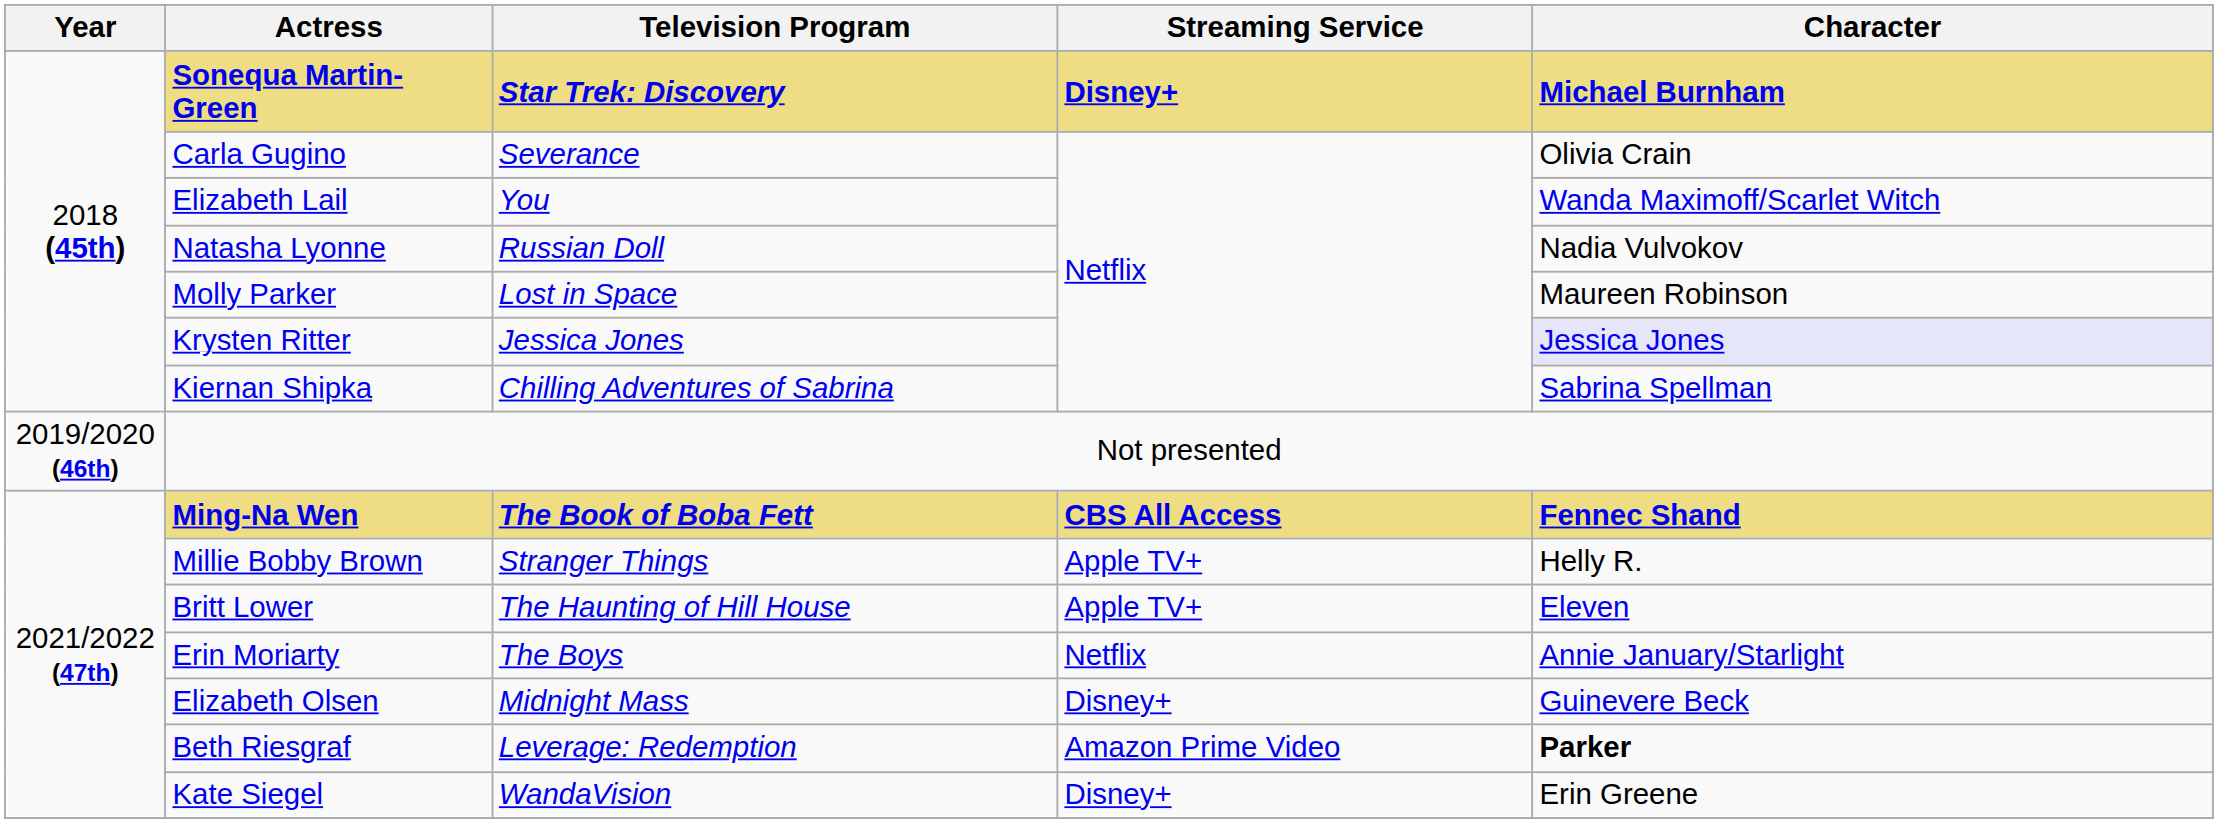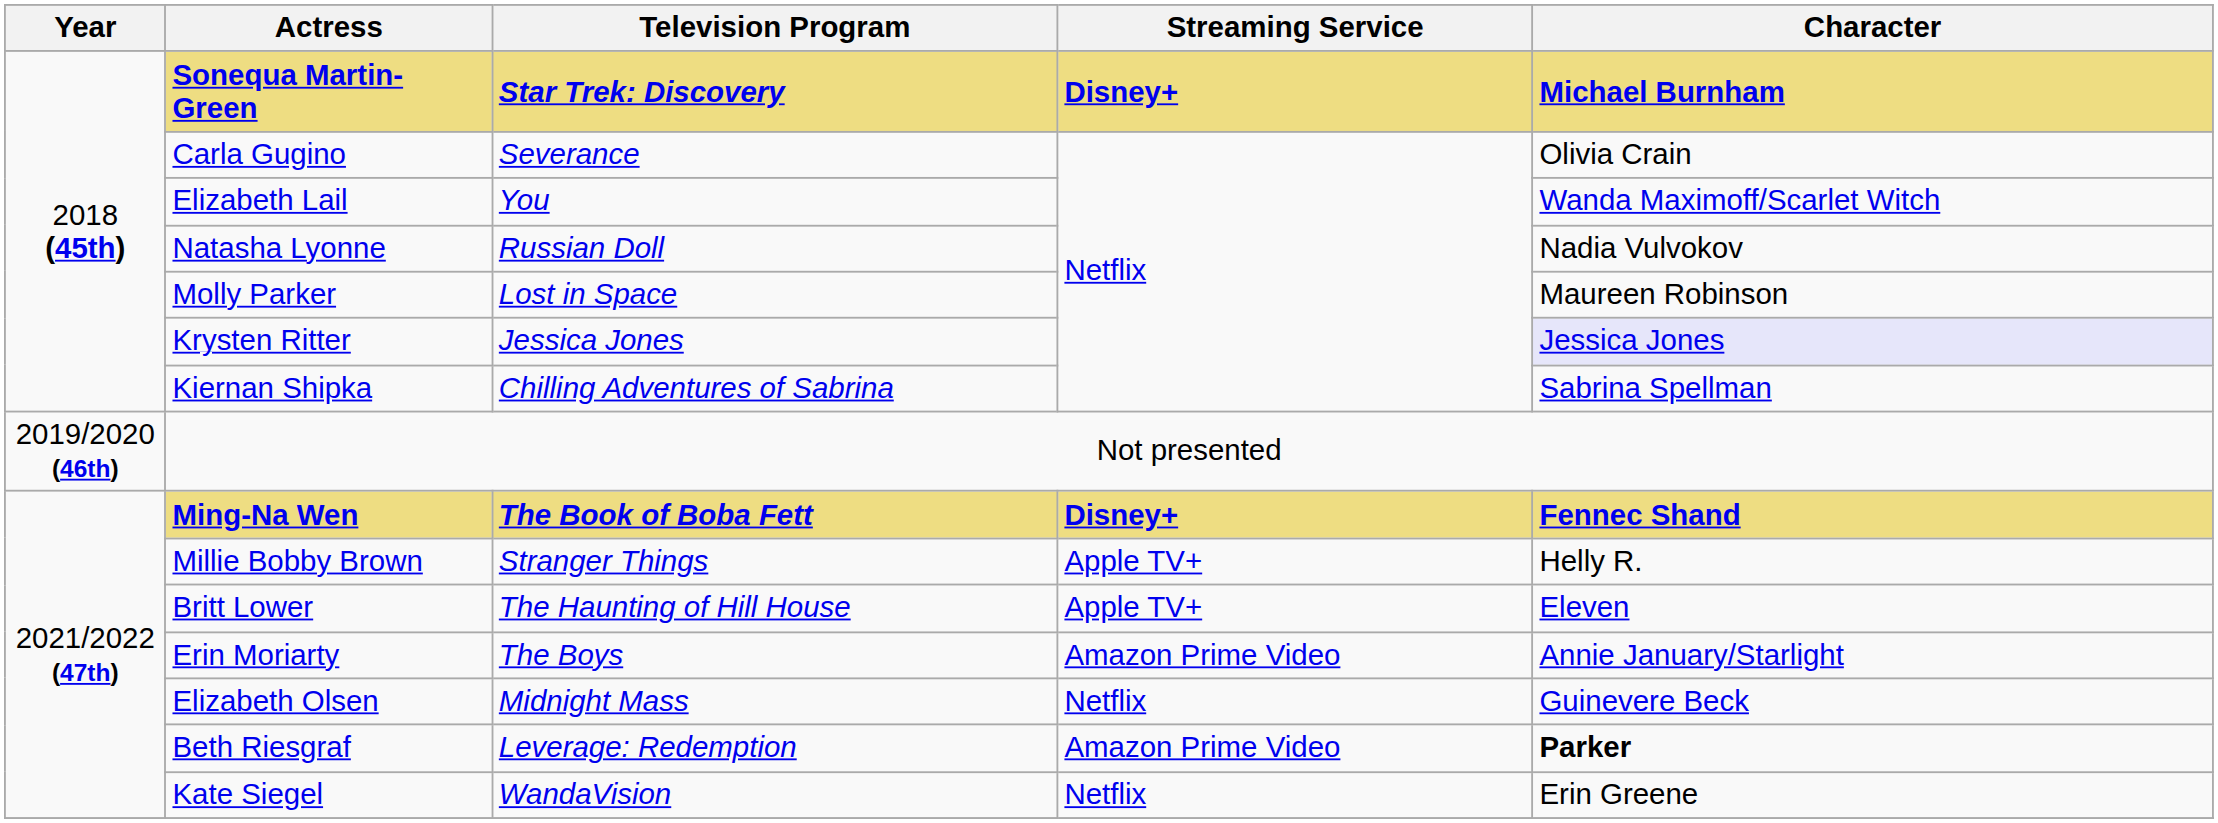Ming-Na Wen | Streaming Service: CBS All Access -> Disney+
Erin Moriarty | Streaming Service: Netflix -> Amazon Prime Video
Elizabeth Olsen | Streaming Service: Disney+ -> Netflix
Kate Siegel | Streaming Service: Disney+ -> Netflix
